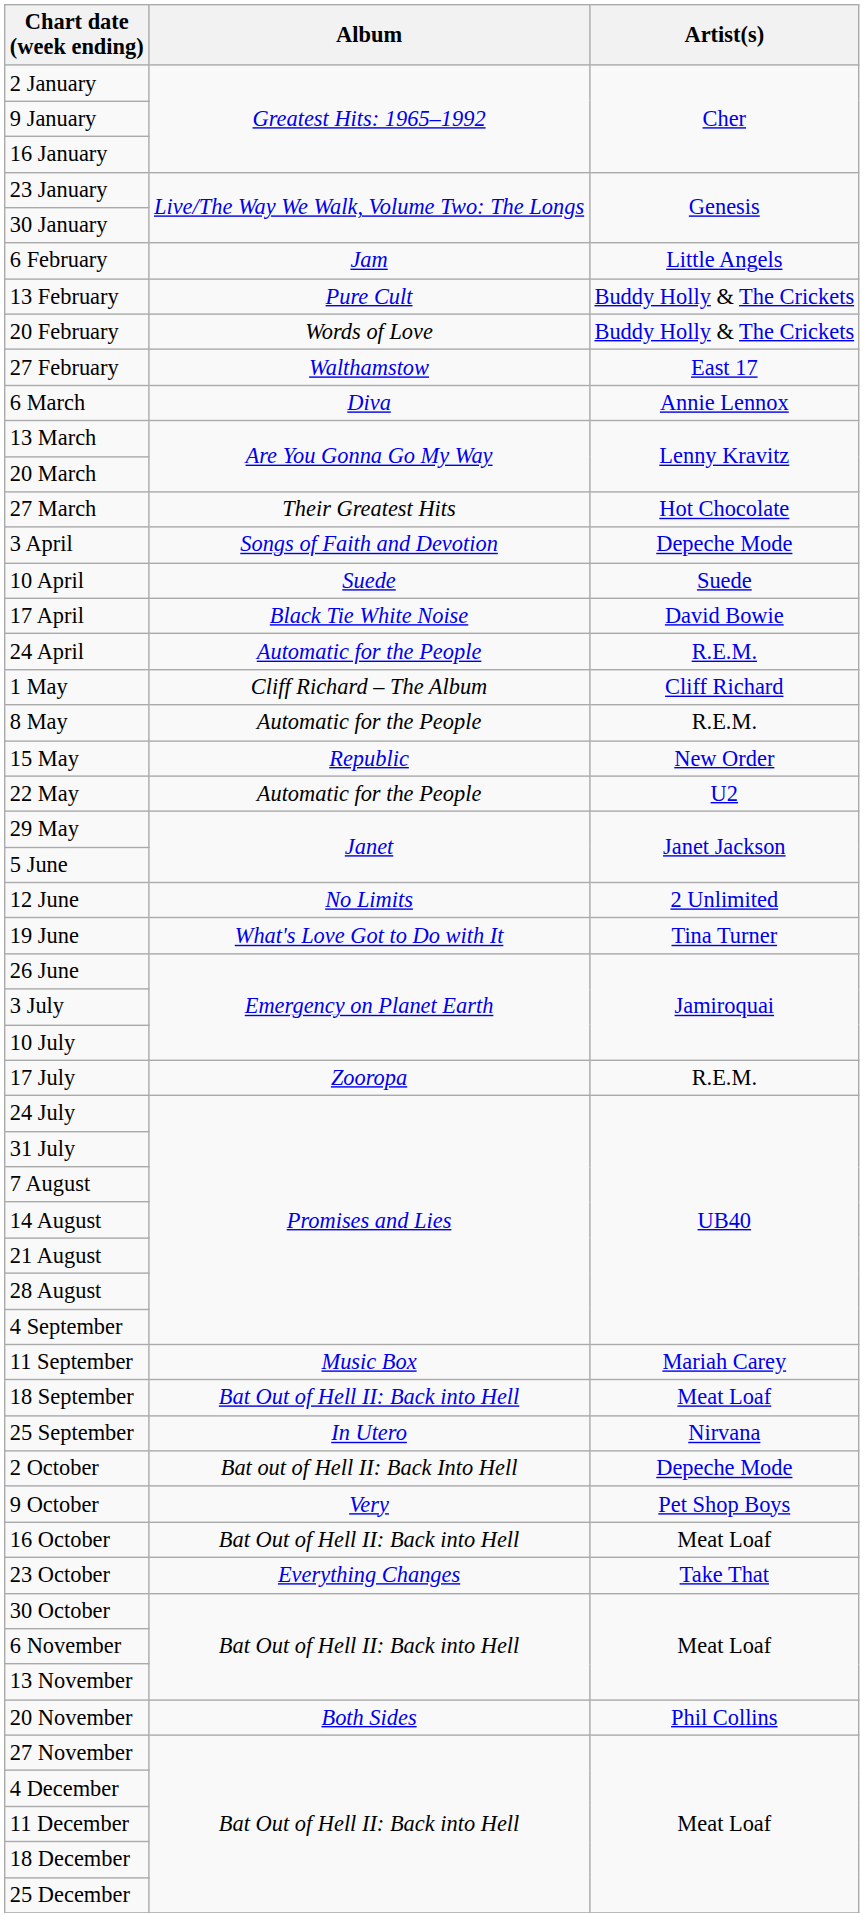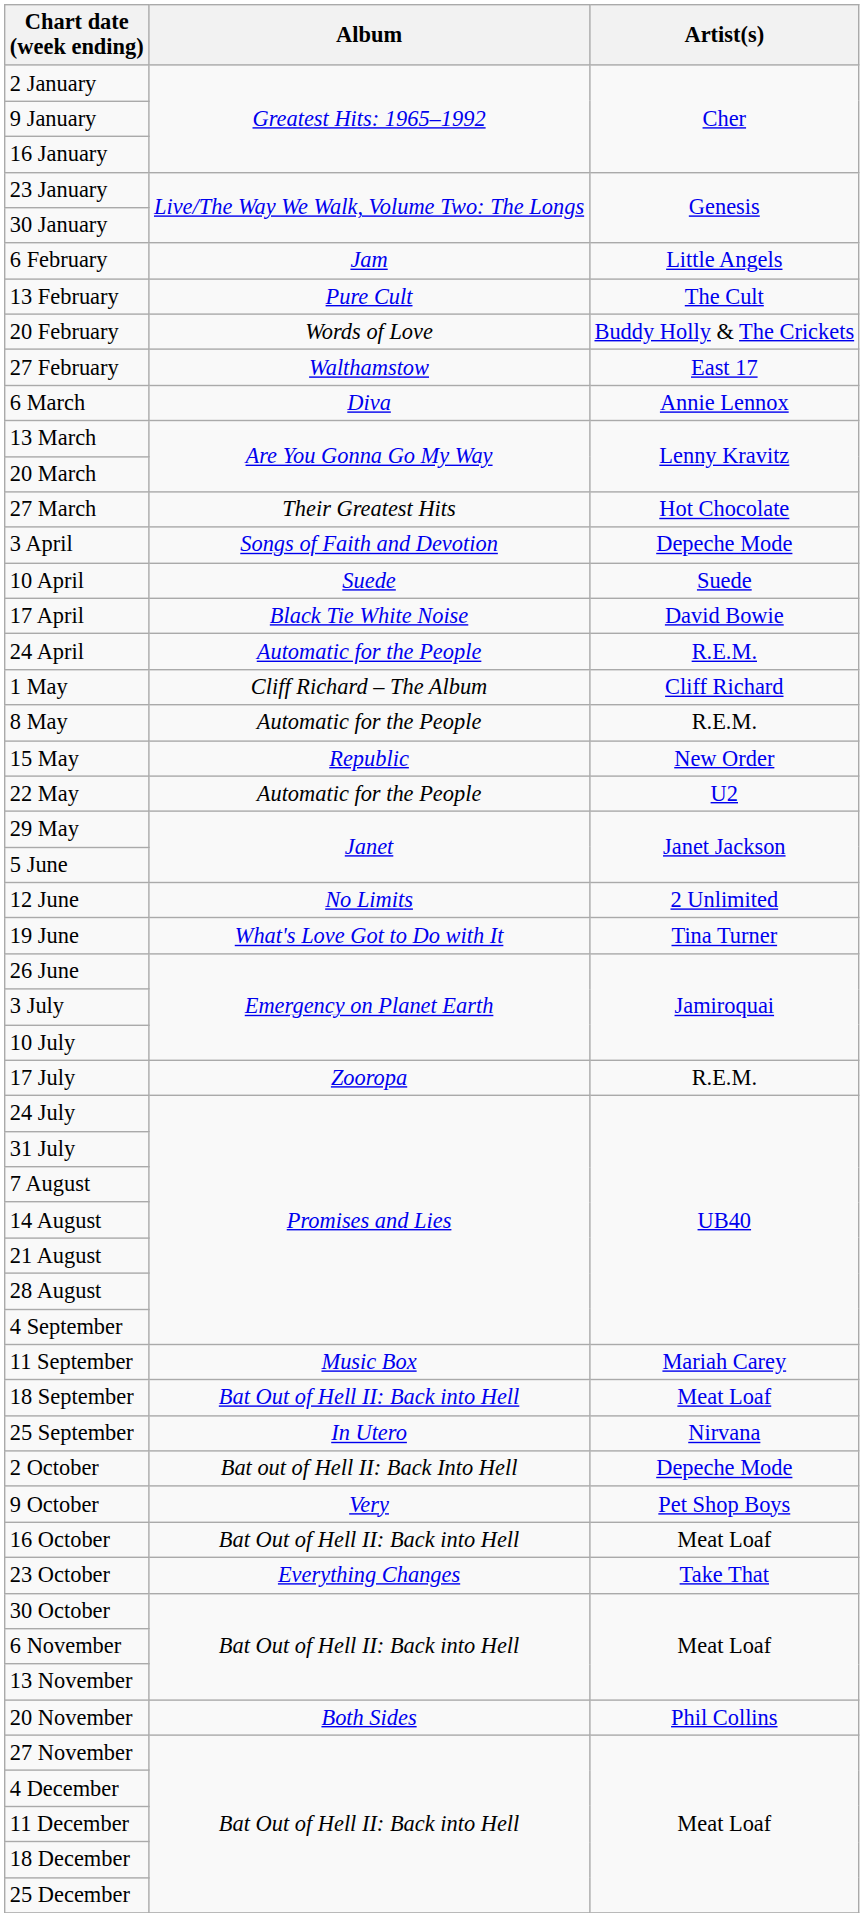13 February | Artist(s): Buddy Holly & The Crickets -> The Cult
